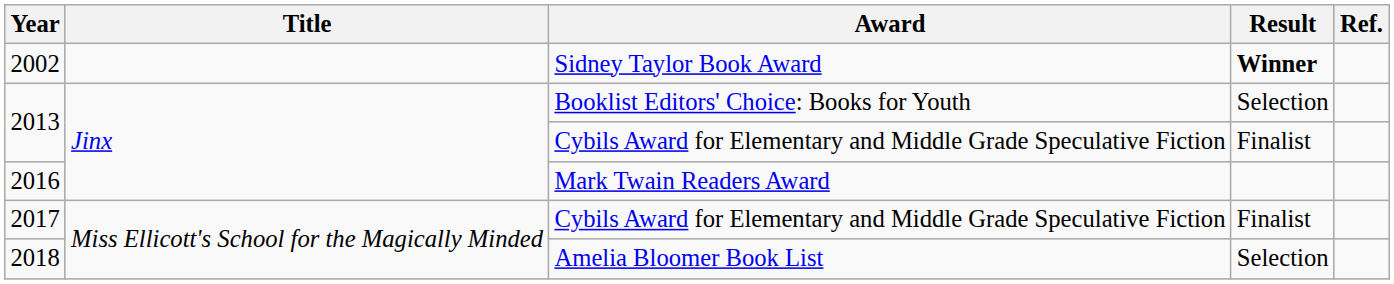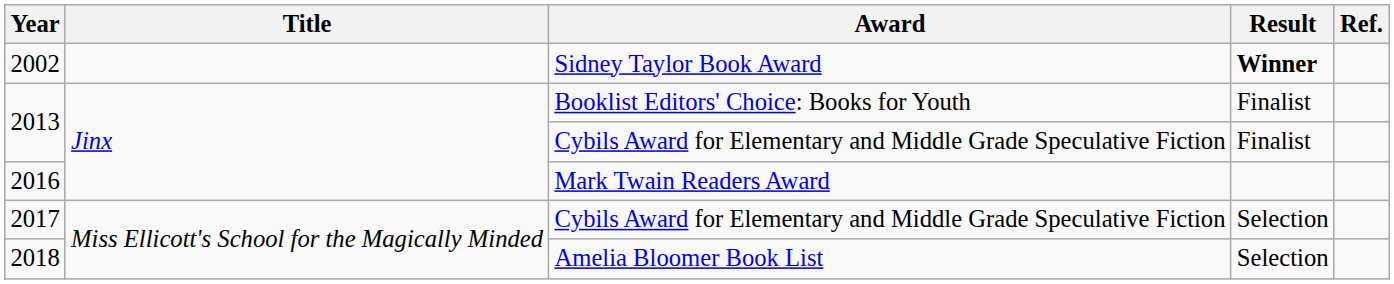2013 / Booklist Editors' Choice: Books for Youth | Result: Selection -> Finalist
2017 | Result: Finalist -> Selection
